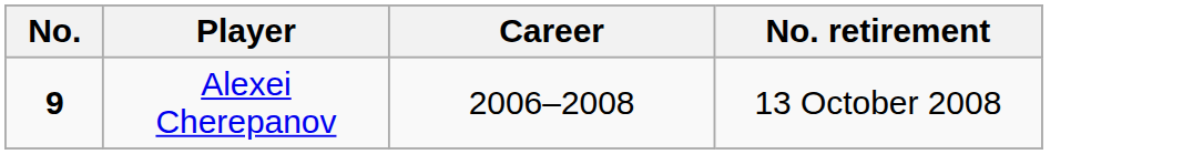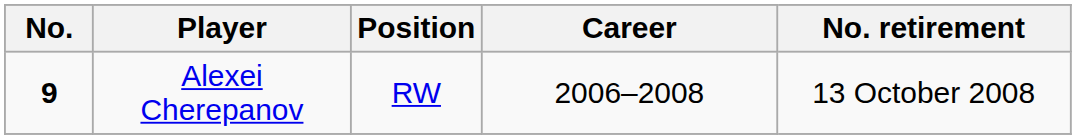+ column: Position | RW
